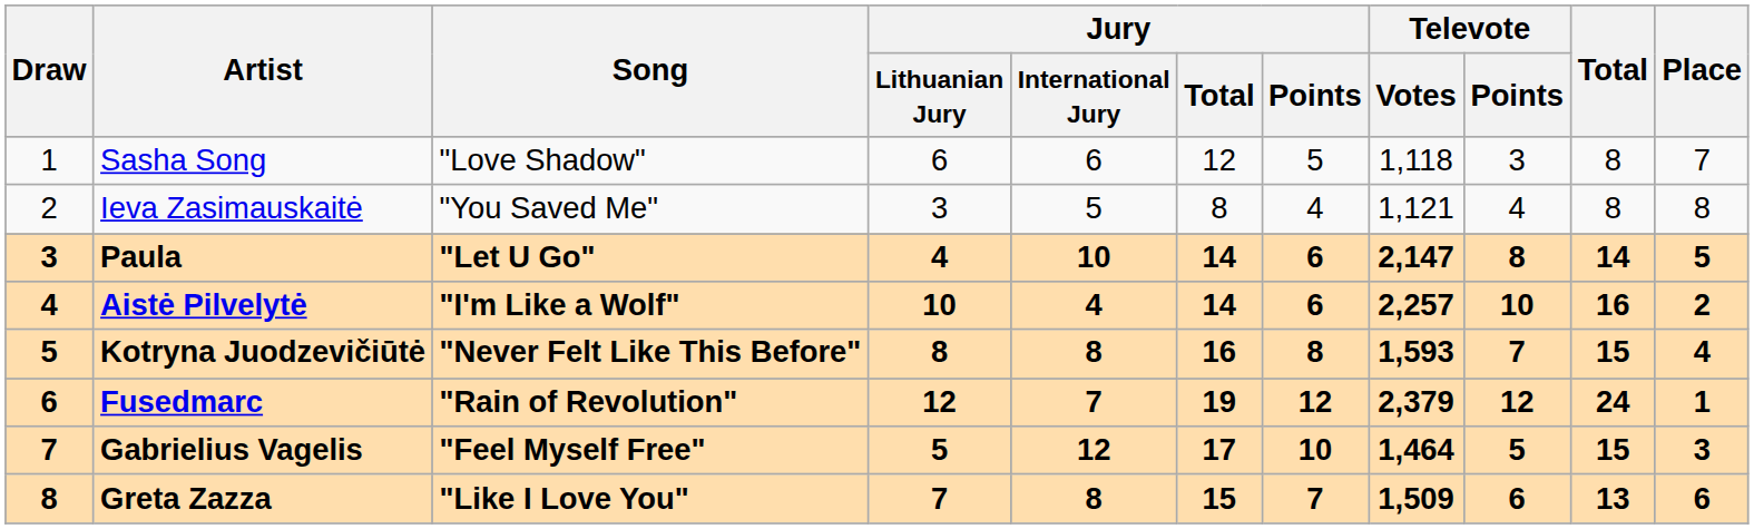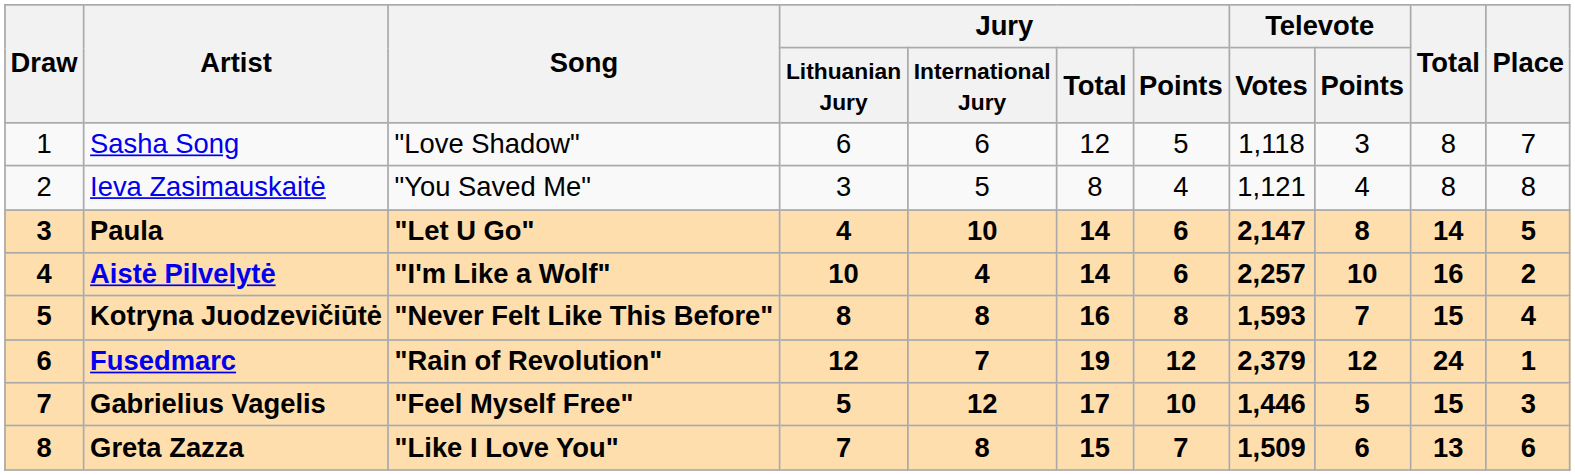Gabrielius Vagelis | Televote / Votes: 1,464 -> 1,446
